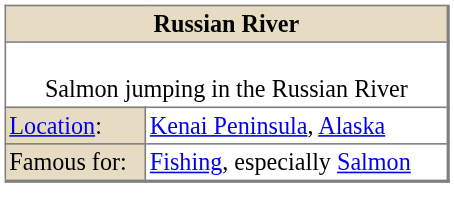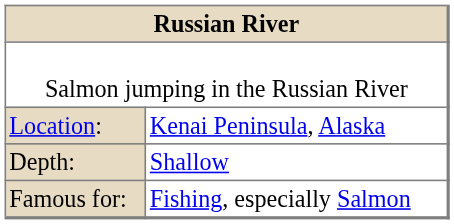+ row: Depth: | Shallow
